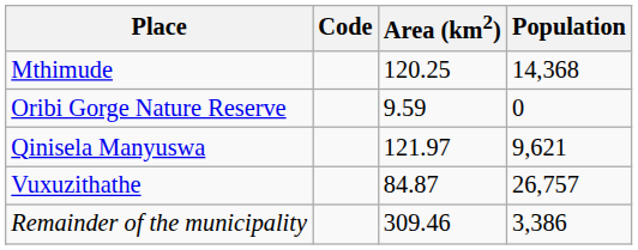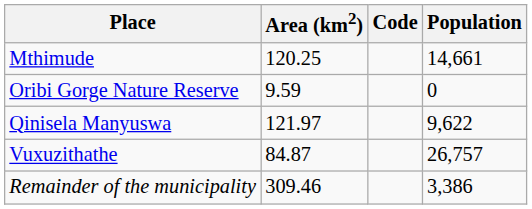columns swapped: Code <-> Area (km2)
Mthimude | Population: 14,368 -> 14,661
Qinisela Manyuswa | Population: 9,621 -> 9,622
